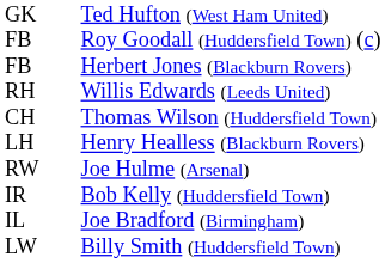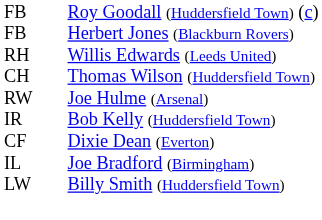- row: GK | Ted Hufton (West Ham United)
- row: LH | Henry Healless (Blackburn Rovers)
+ row: CF | Dixie Dean (Everton)
